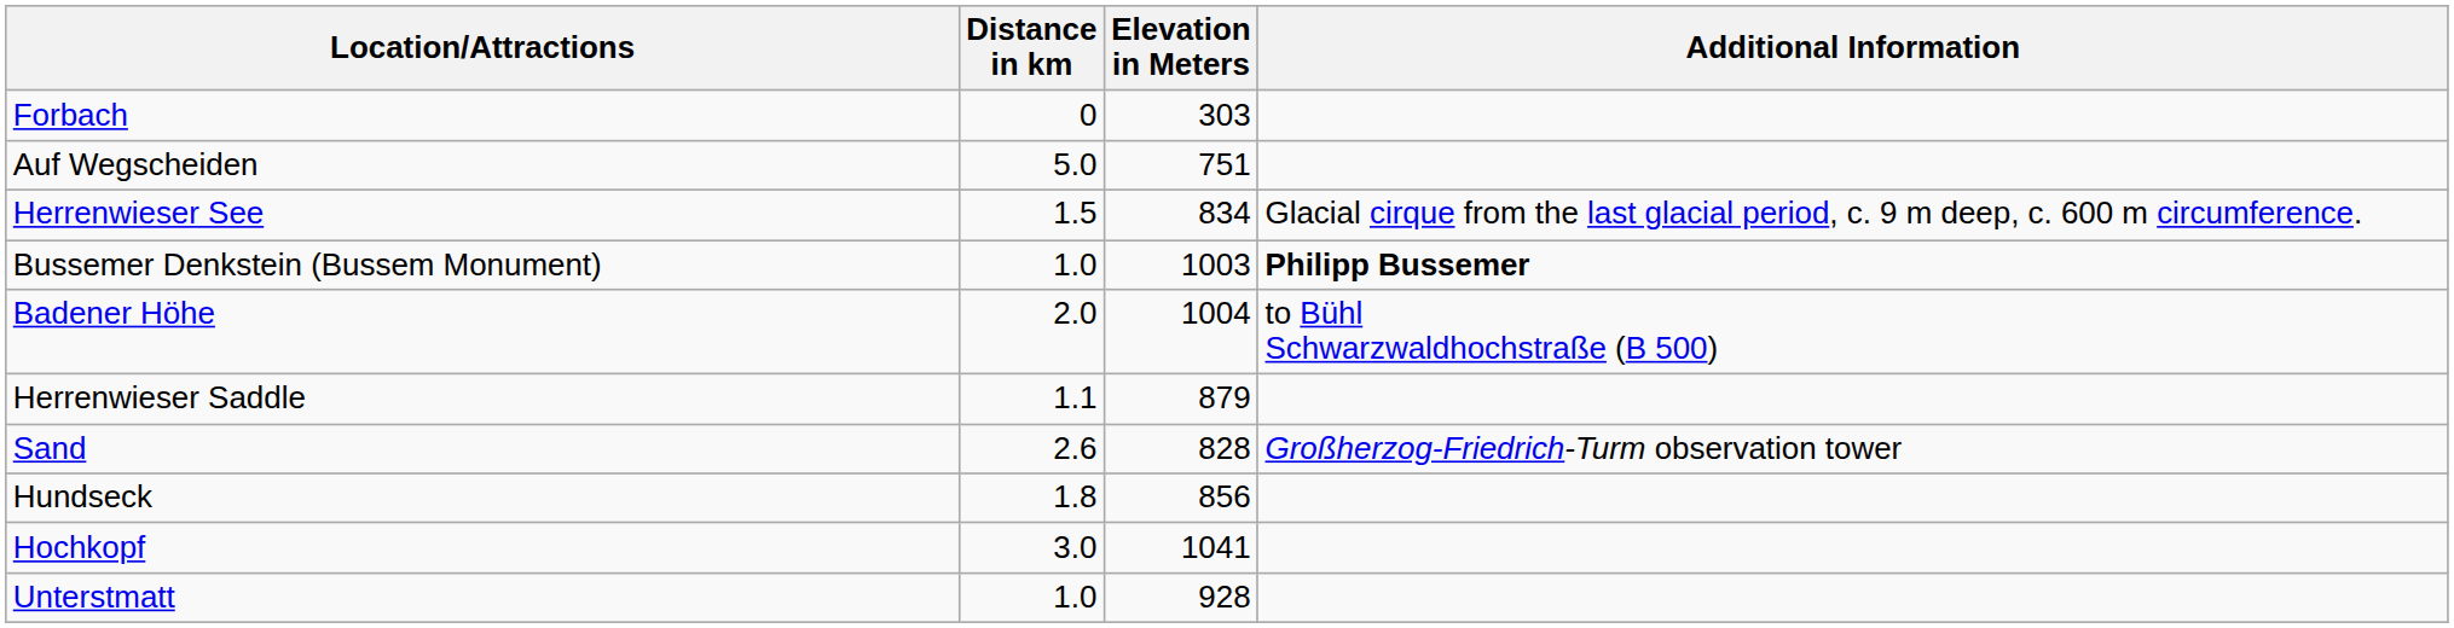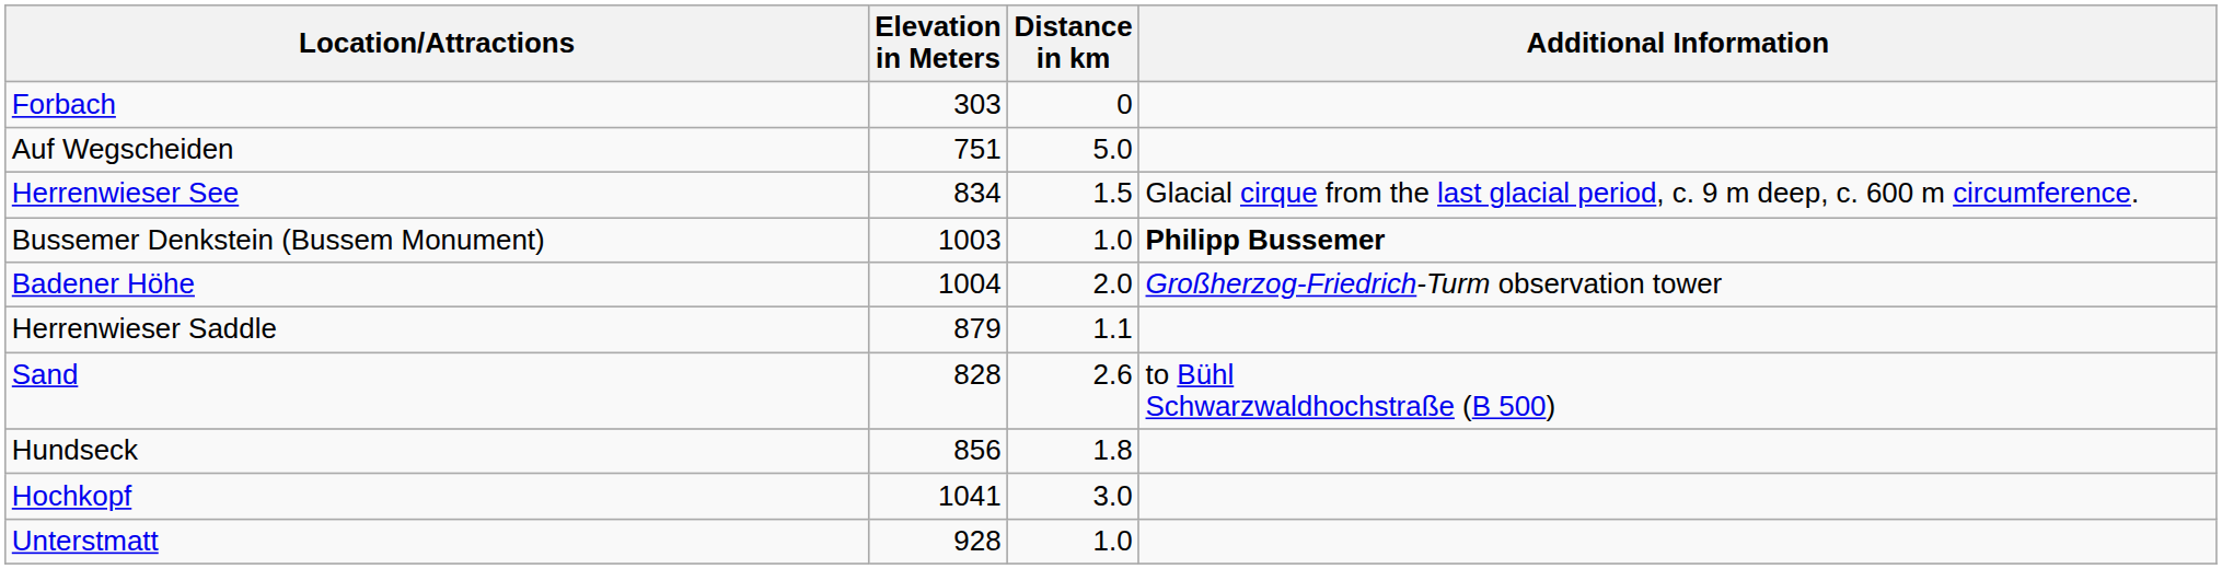columns swapped: Distance in km <-> Elevation in Meters
Badener Höhe | Additional Information: to Bühl Schwarzwaldhochstraße (B 500) -> Großherzog-Friedrich-Turm observation tower
Sand | Additional Information: Großherzog-Friedrich-Turm observation tower -> to Bühl Schwarzwaldhochstraße (B 500)
